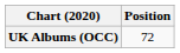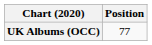UK Albums (OCC) | Position: 72 -> 77
